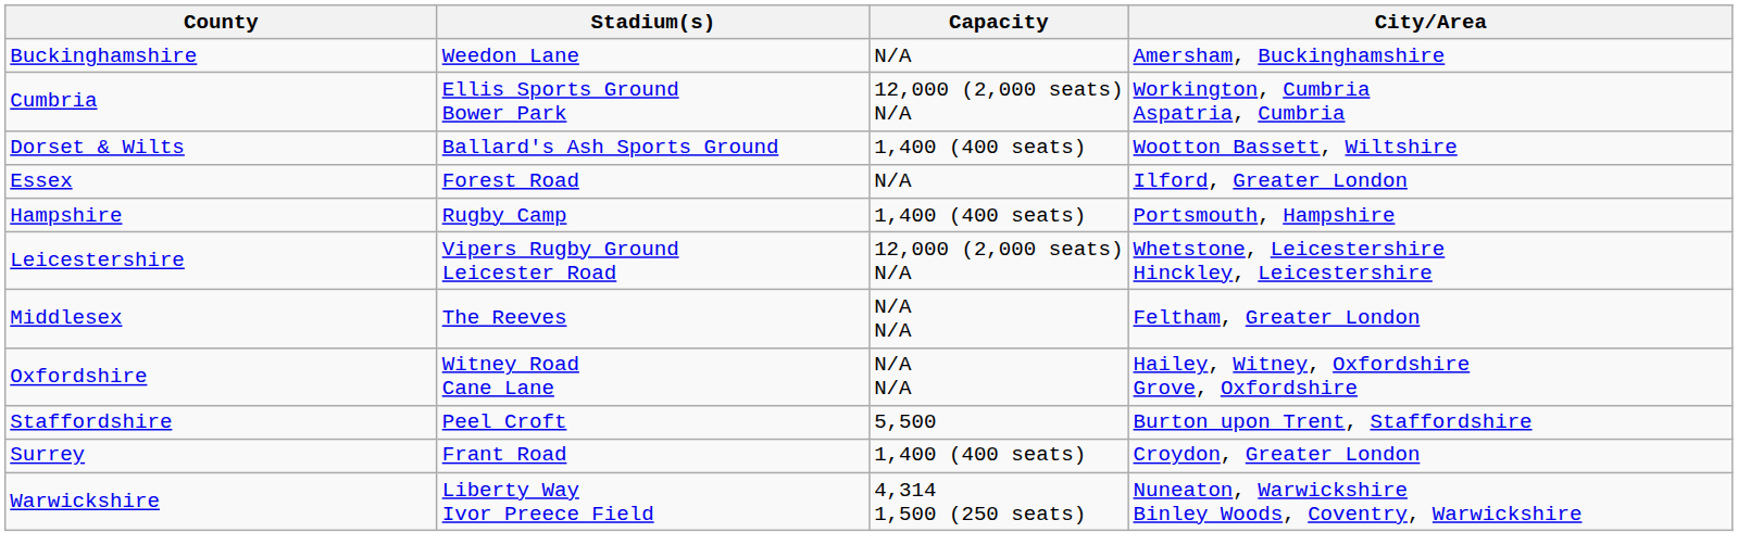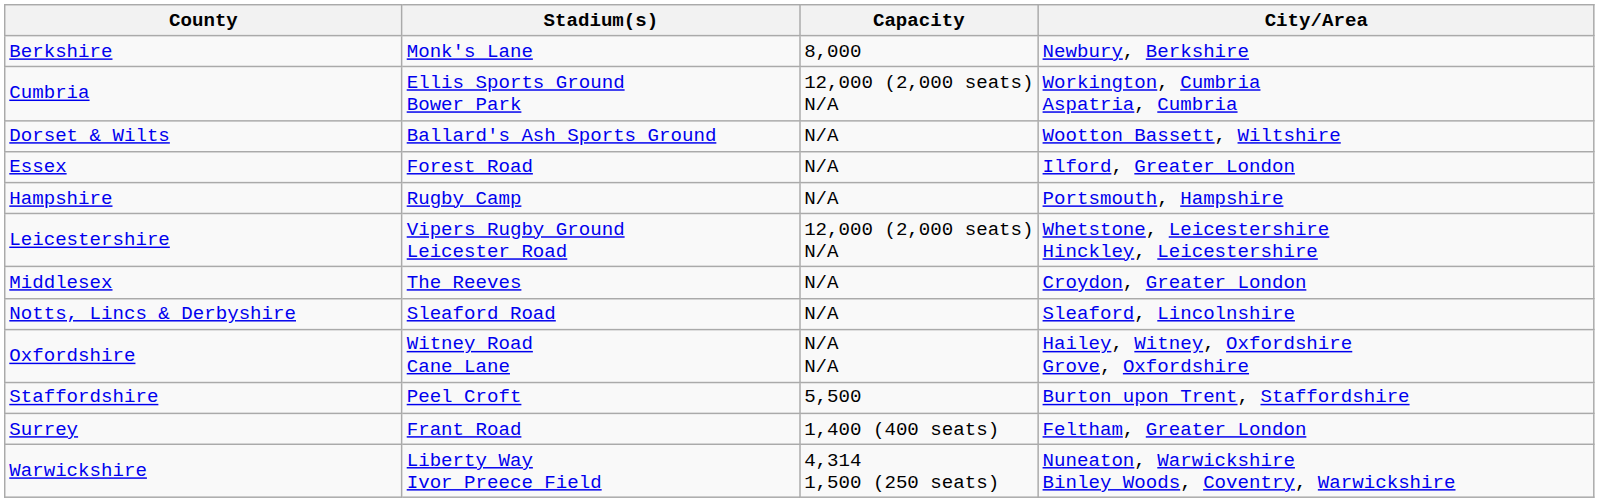+ row: Berkshire | Monk's Lane | 8,000 | Newbury, Berkshire
- row: Buckinghamshire | Weedon Lane | N/A | Amersham, Buckinghamshire
Dorset & Wilts | Capacity: 1,400 (400 seats) -> N/A
Hampshire | Capacity: 1,400 (400 seats) -> N/A
Middlesex | Capacity: N/A N/A -> N/A
Middlesex | City/Area: Feltham, Greater London -> Croydon, Greater London
+ row: Notts, Lincs & Derbyshire | Sleaford Road | N/A | Sleaford, Lincolnshire
Surrey | City/Area: Croydon, Greater London -> Feltham, Greater London
